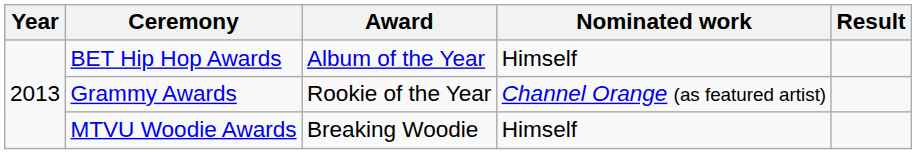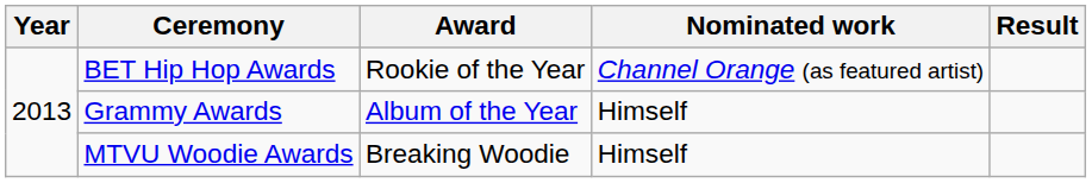BET Hip Hop Awards | Award: Album of the Year -> Rookie of the Year
BET Hip Hop Awards | Nominated work: Himself -> Channel Orange (as featured artist)
Grammy Awards | Award: Rookie of the Year -> Album of the Year
Grammy Awards | Nominated work: Channel Orange (as featured artist) -> Himself
